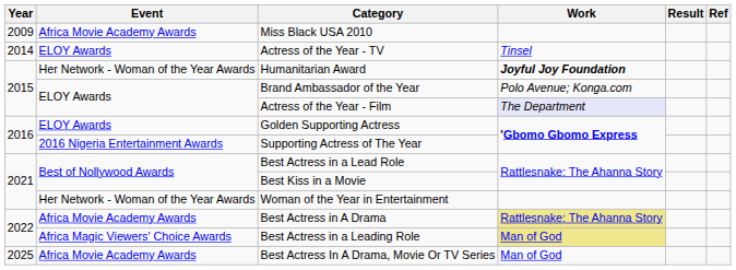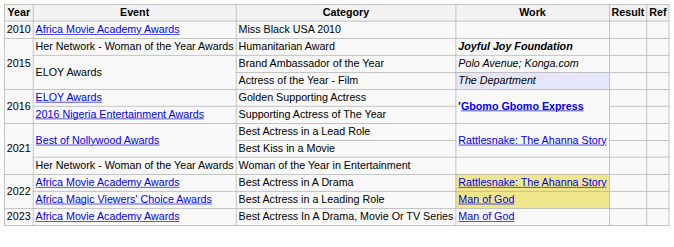Miss Black USA 2010 | Year: 2009 -> 2010
- row: 2014 | ELOY Awards | Actress of the Year - TV | Tinsel
Best Actress In A Drama, Movie Or TV Series | Year: 2025 -> 2023
